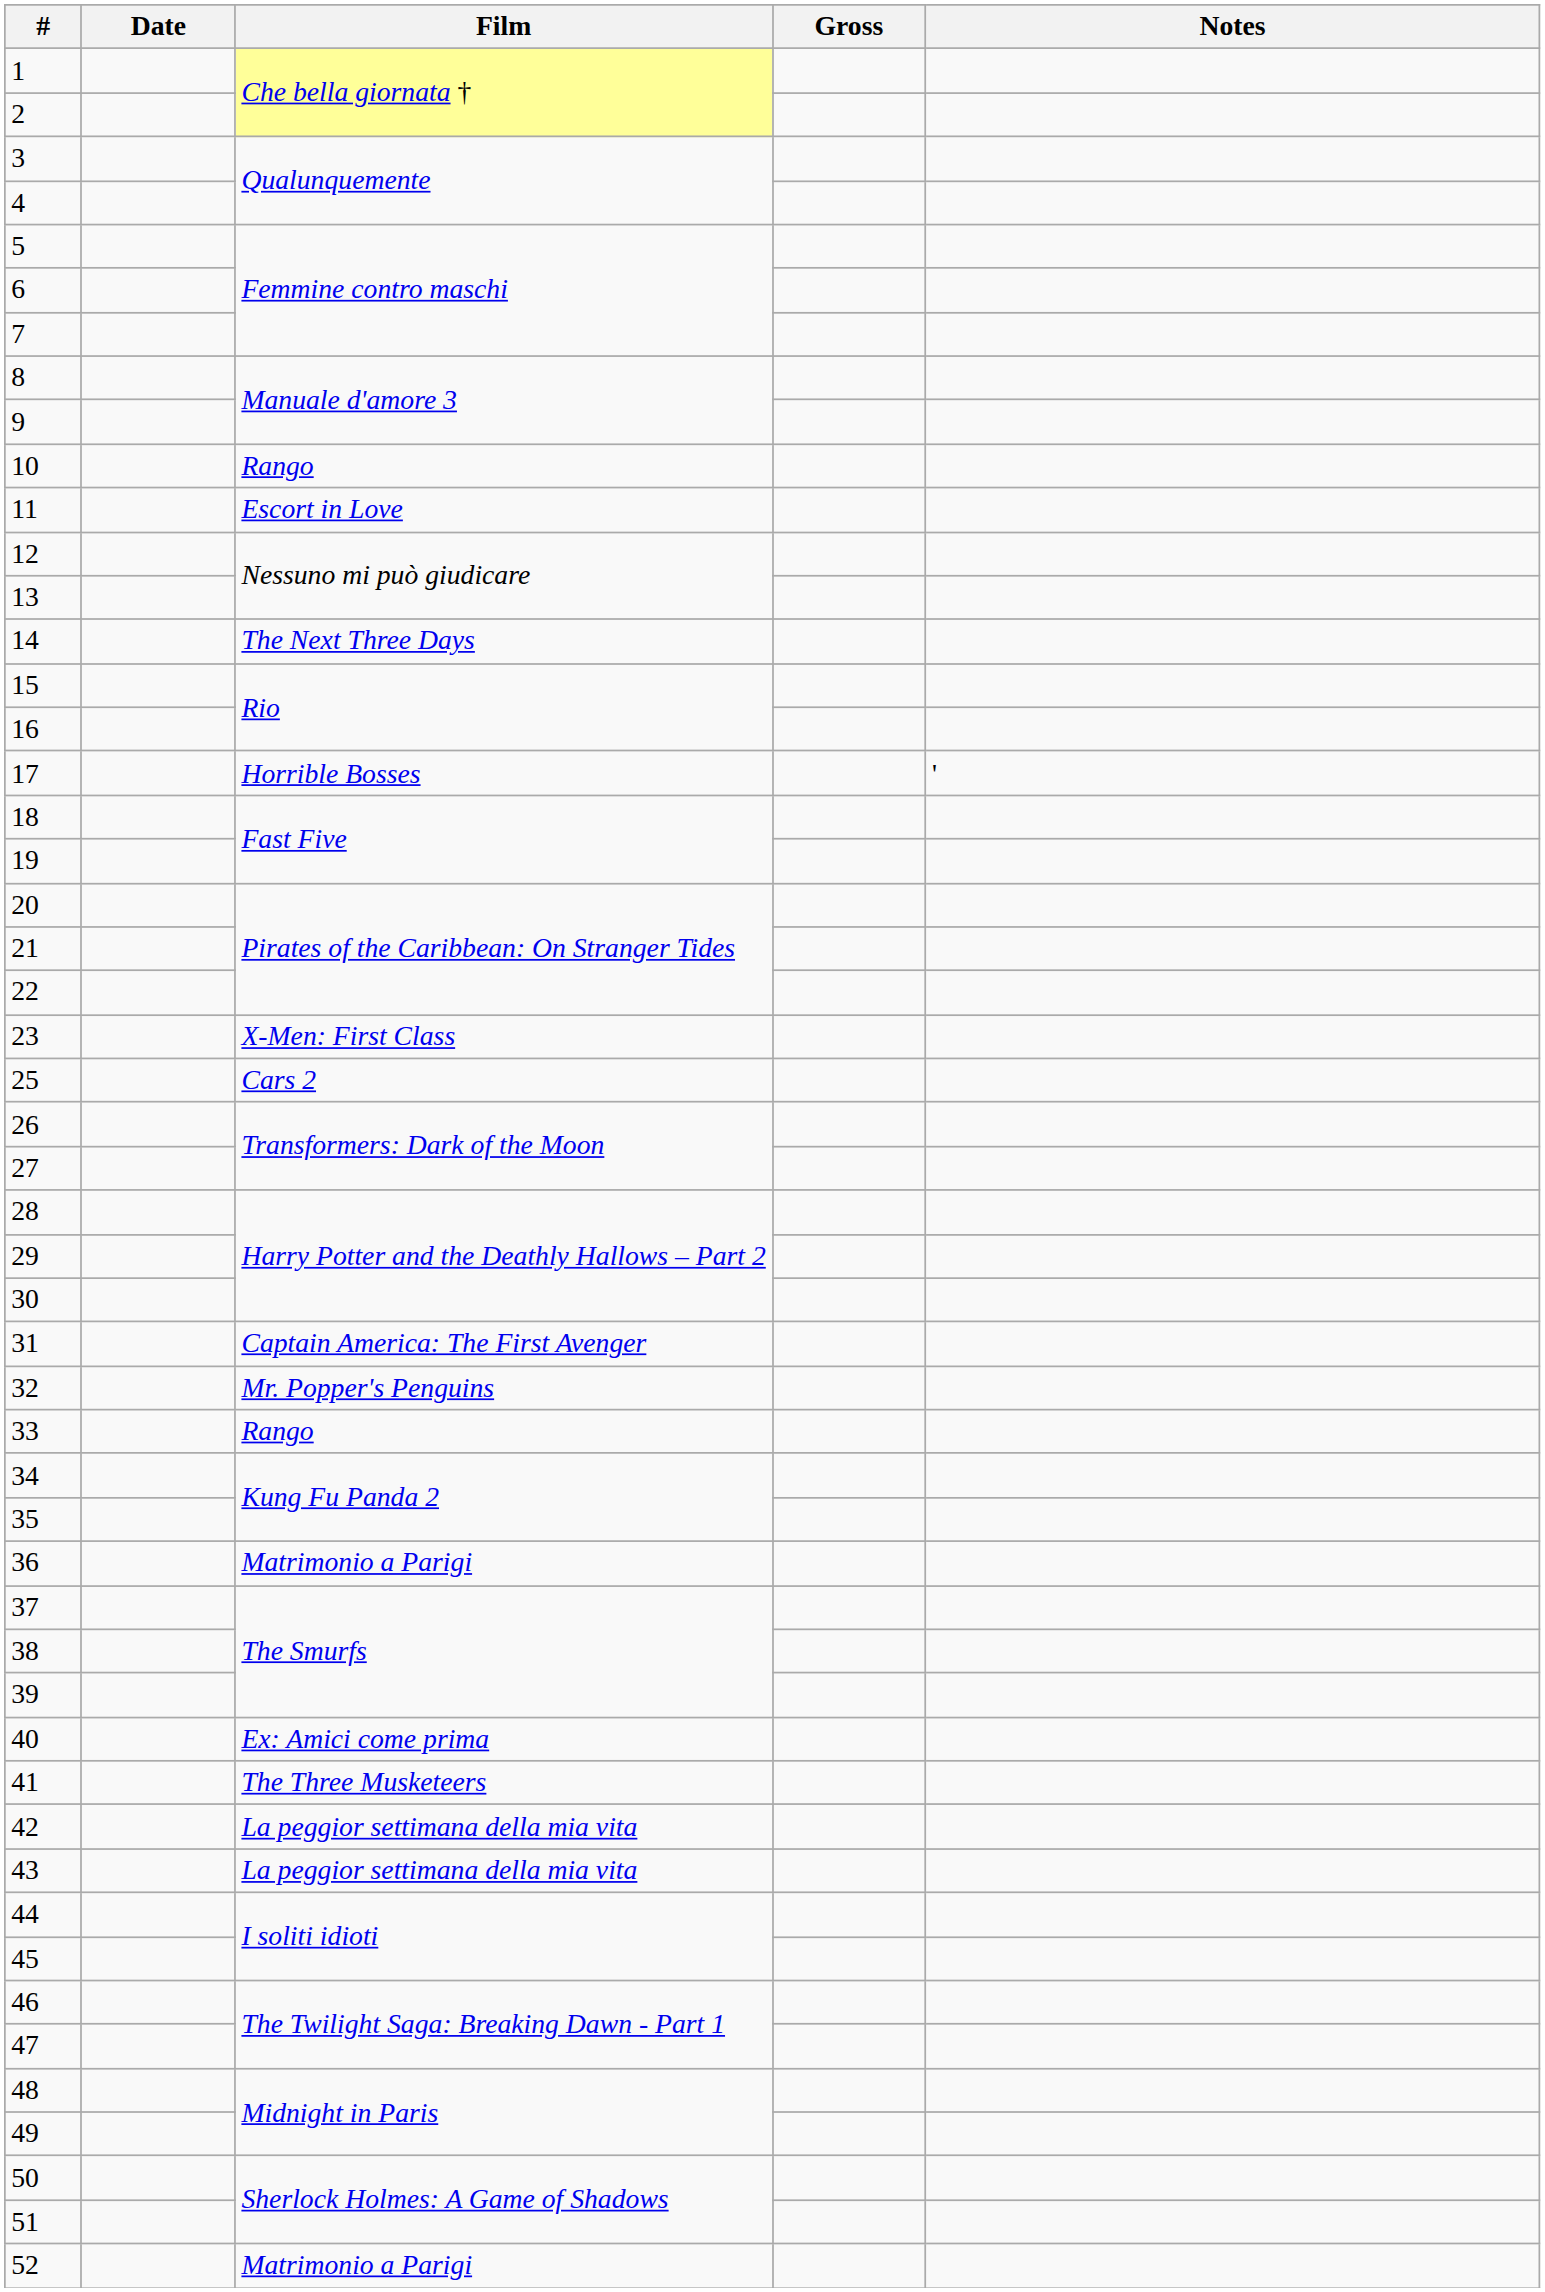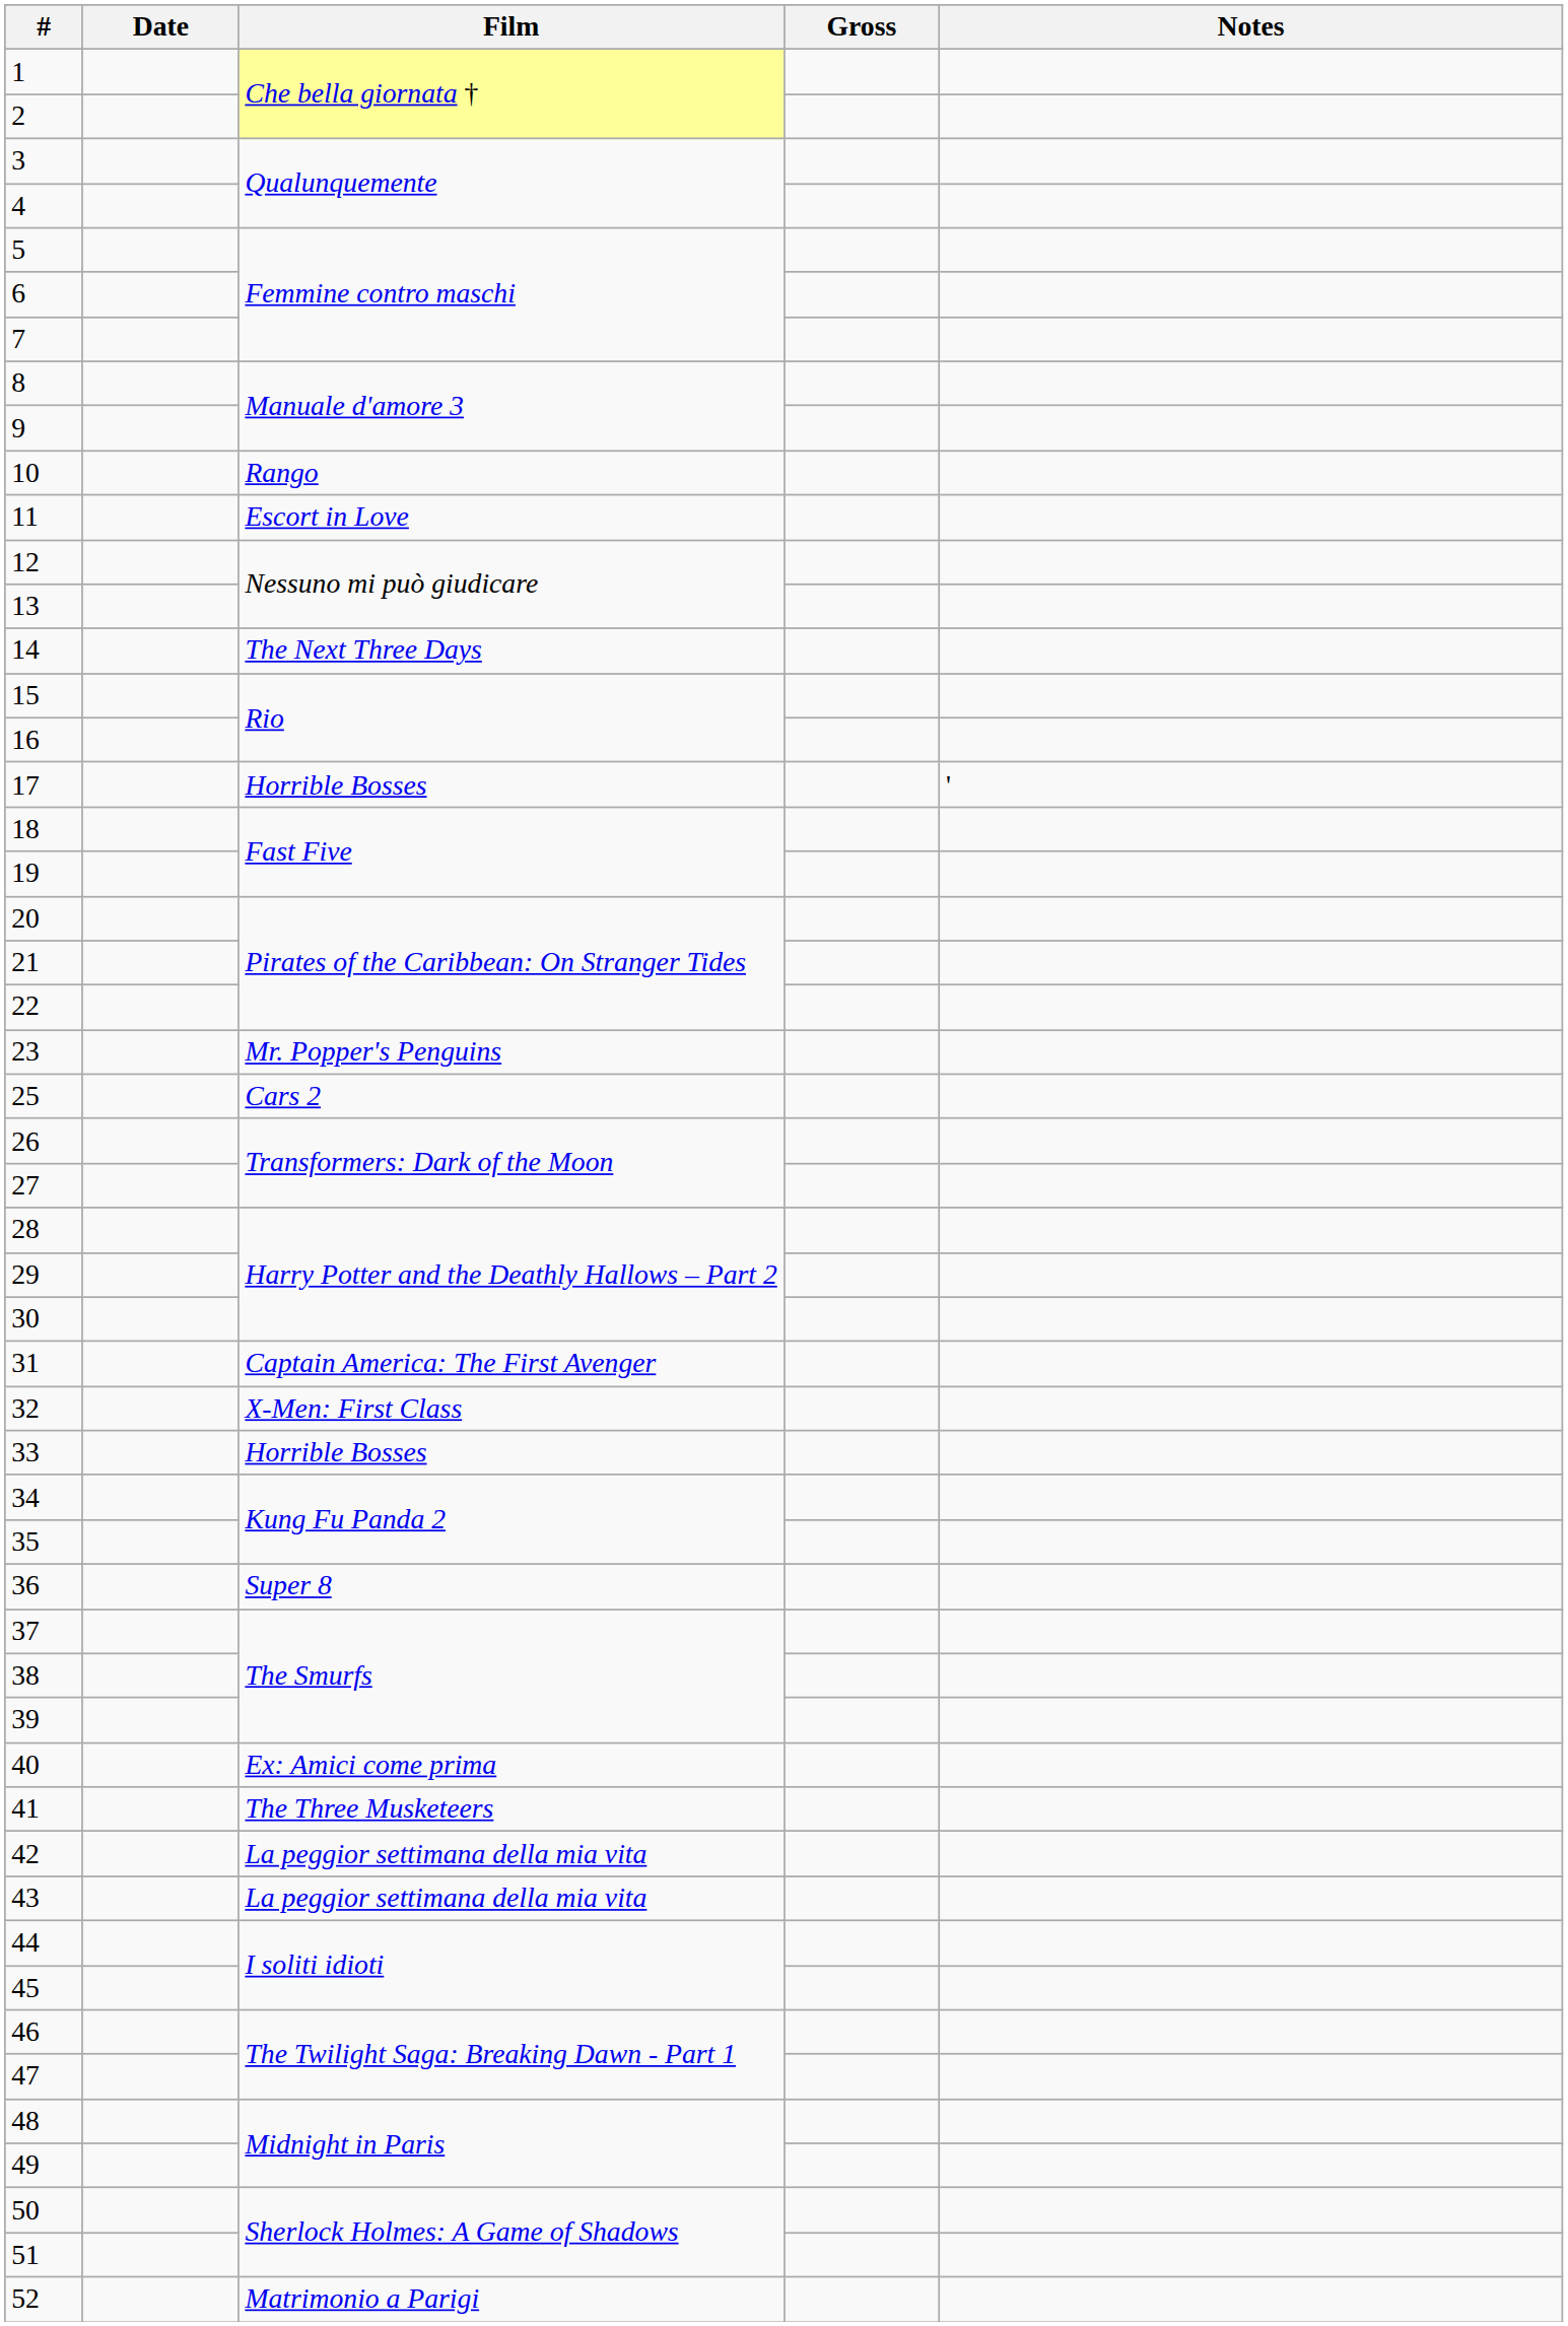23 | Film: X-Men: First Class -> Mr. Popper's Penguins
32 | Film: Mr. Popper's Penguins -> X-Men: First Class
33 | Film: Rango -> Horrible Bosses
36 | Film: Matrimonio a Parigi -> Super 8
